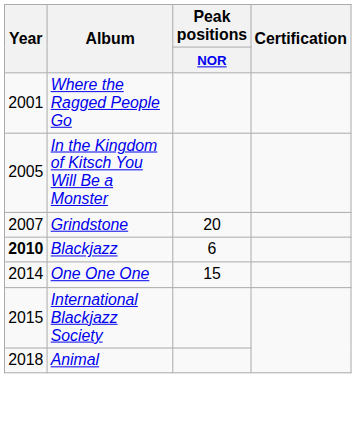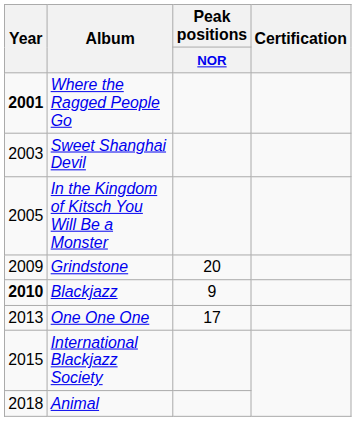Where the Ragged People Go | Year: normal -> bold
+ row: 2003 | Sweet Shanghai Devil
Grindstone | Year: 2007 -> 2009
Blackjazz | Peak positions / NOR: 6 -> 9
One One One | Year: 2014 -> 2013
One One One | Peak positions / NOR: 15 -> 17
